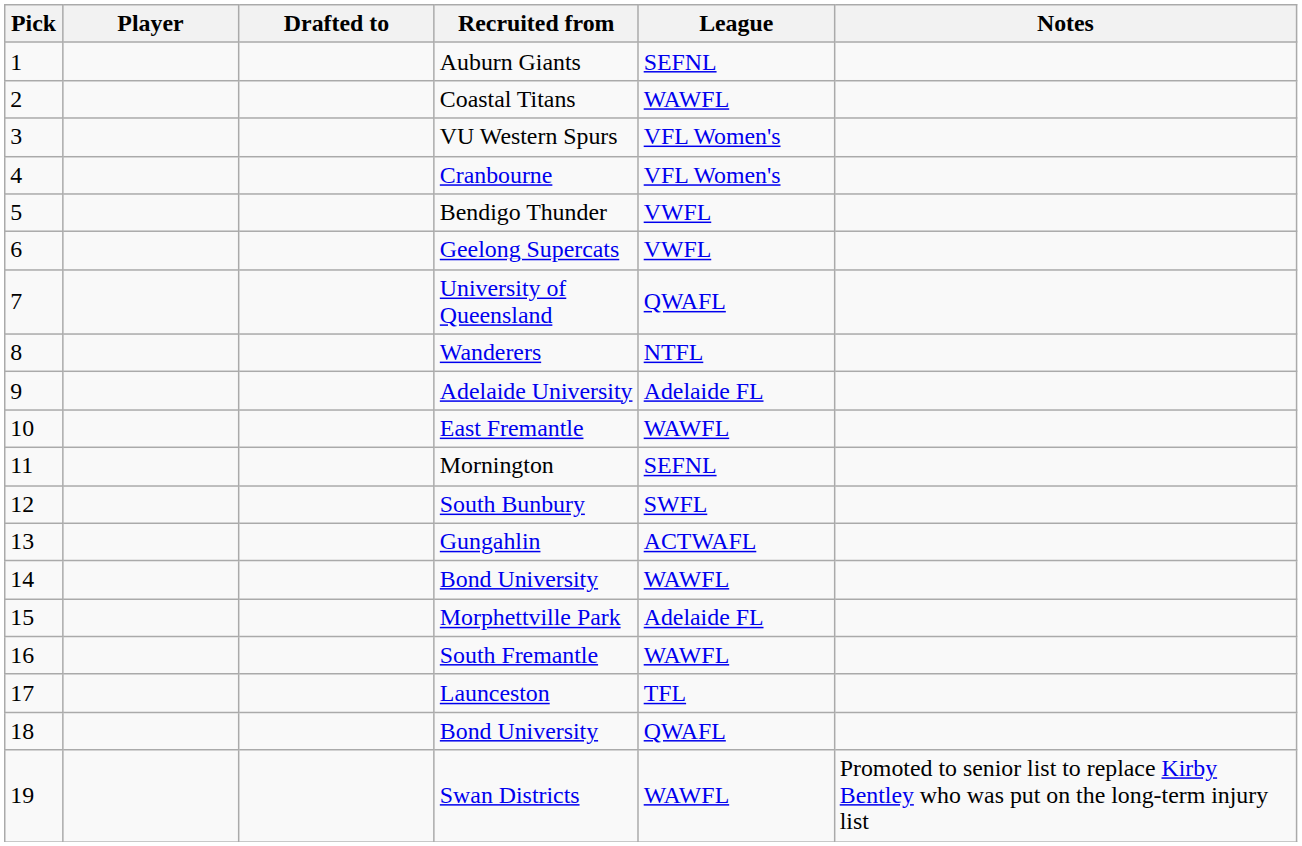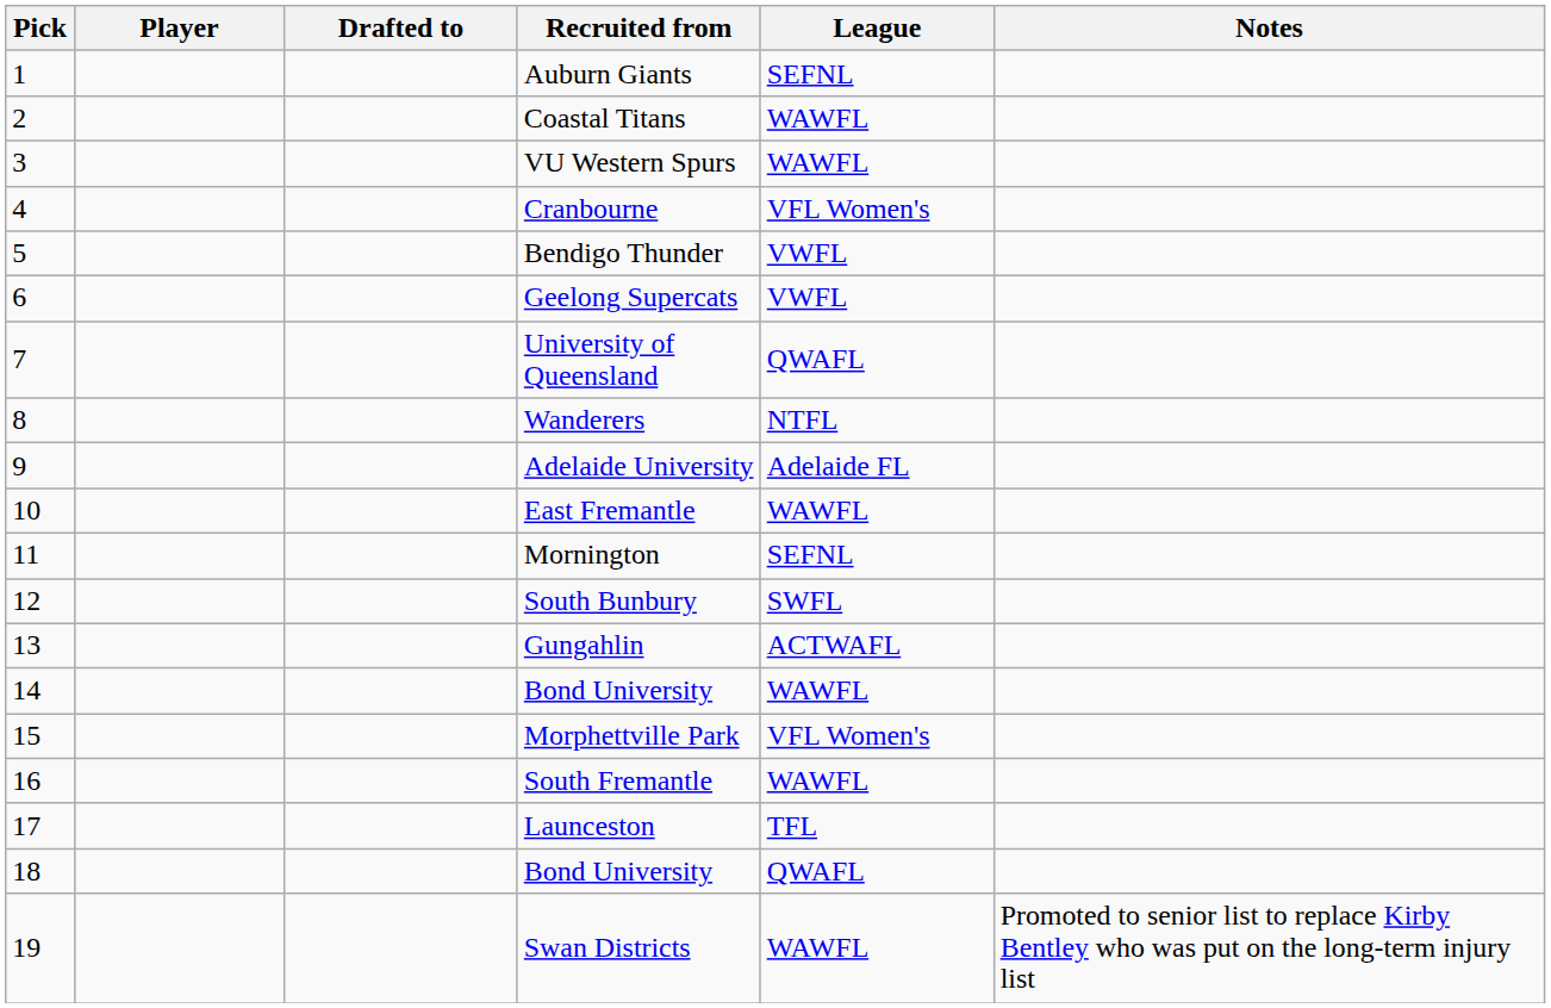VU Western Spurs | League: VFL Women's -> WAWFL
Morphettville Park | League: Adelaide FL -> VFL Women's
